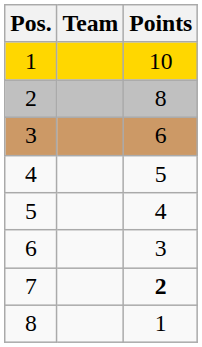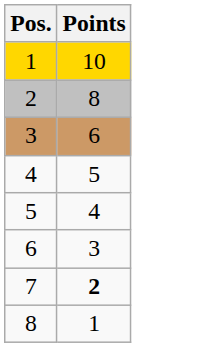- column: Team
